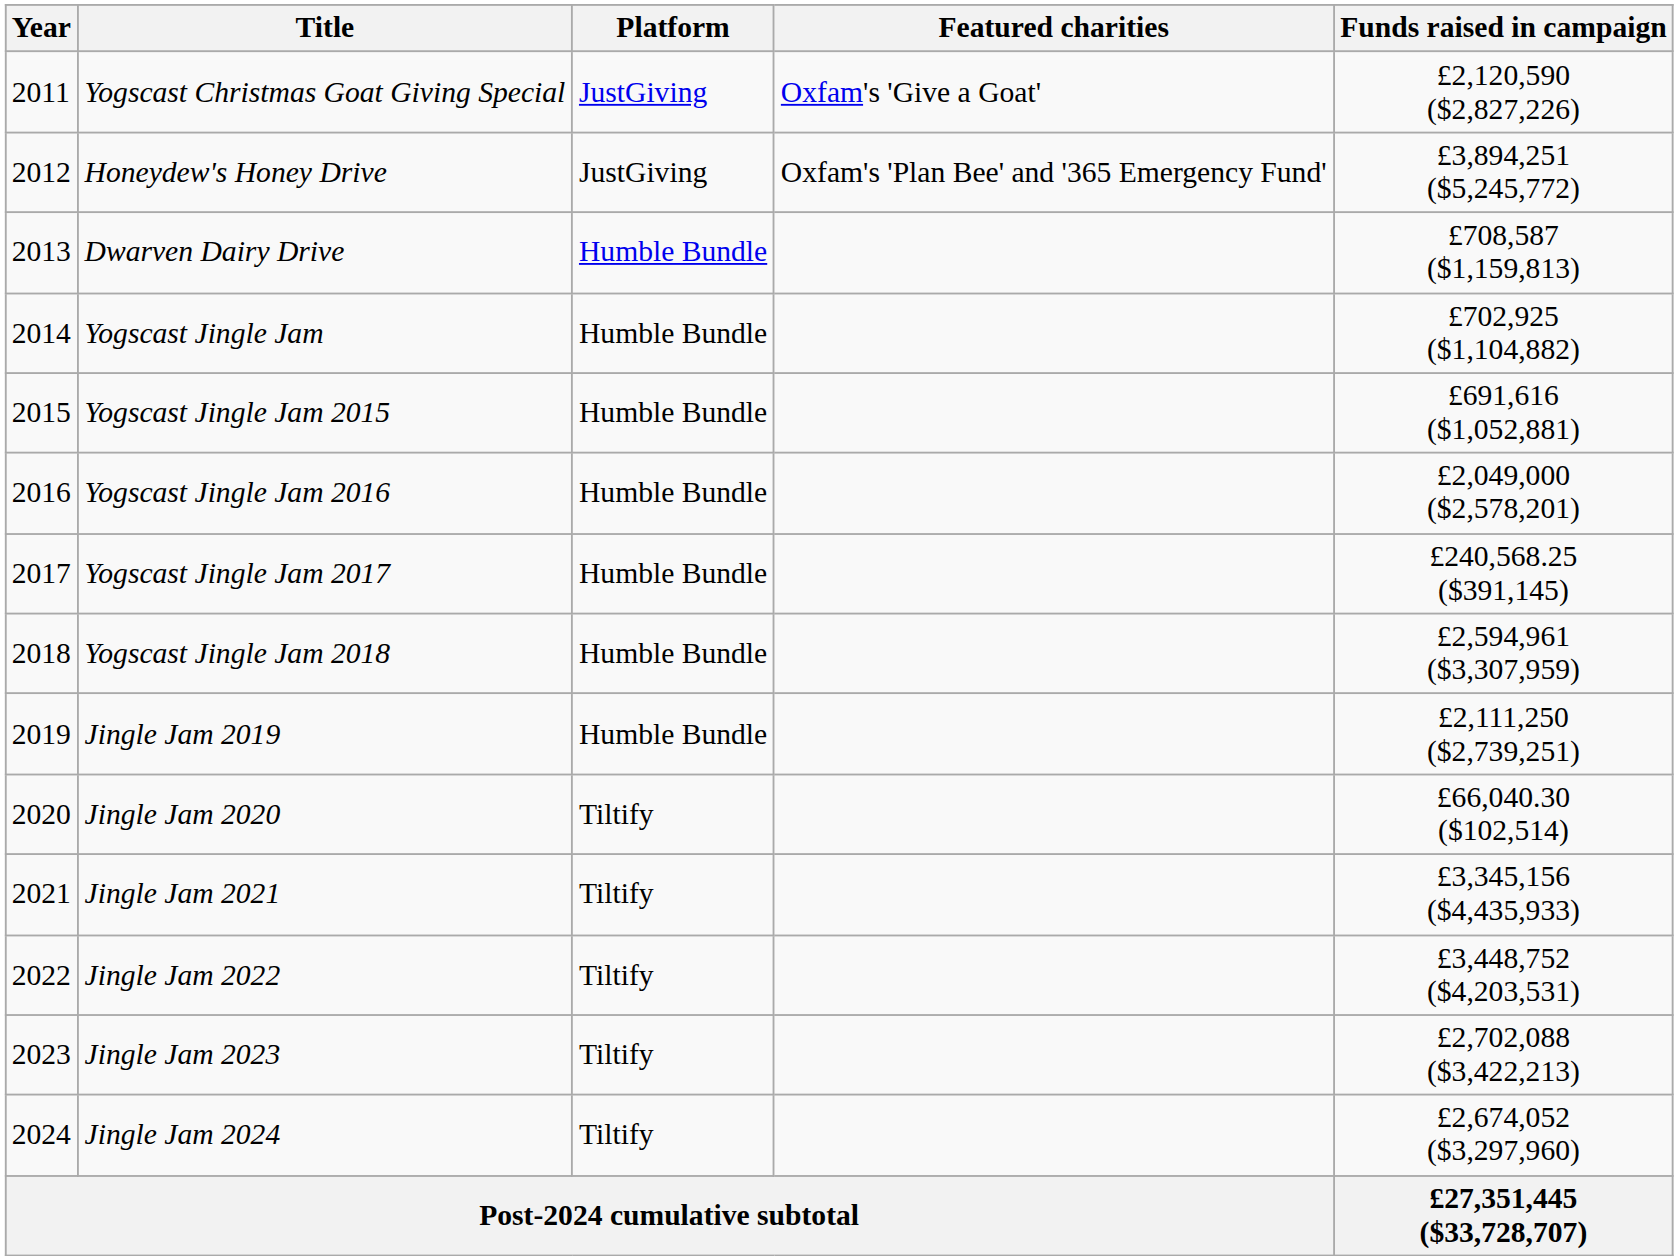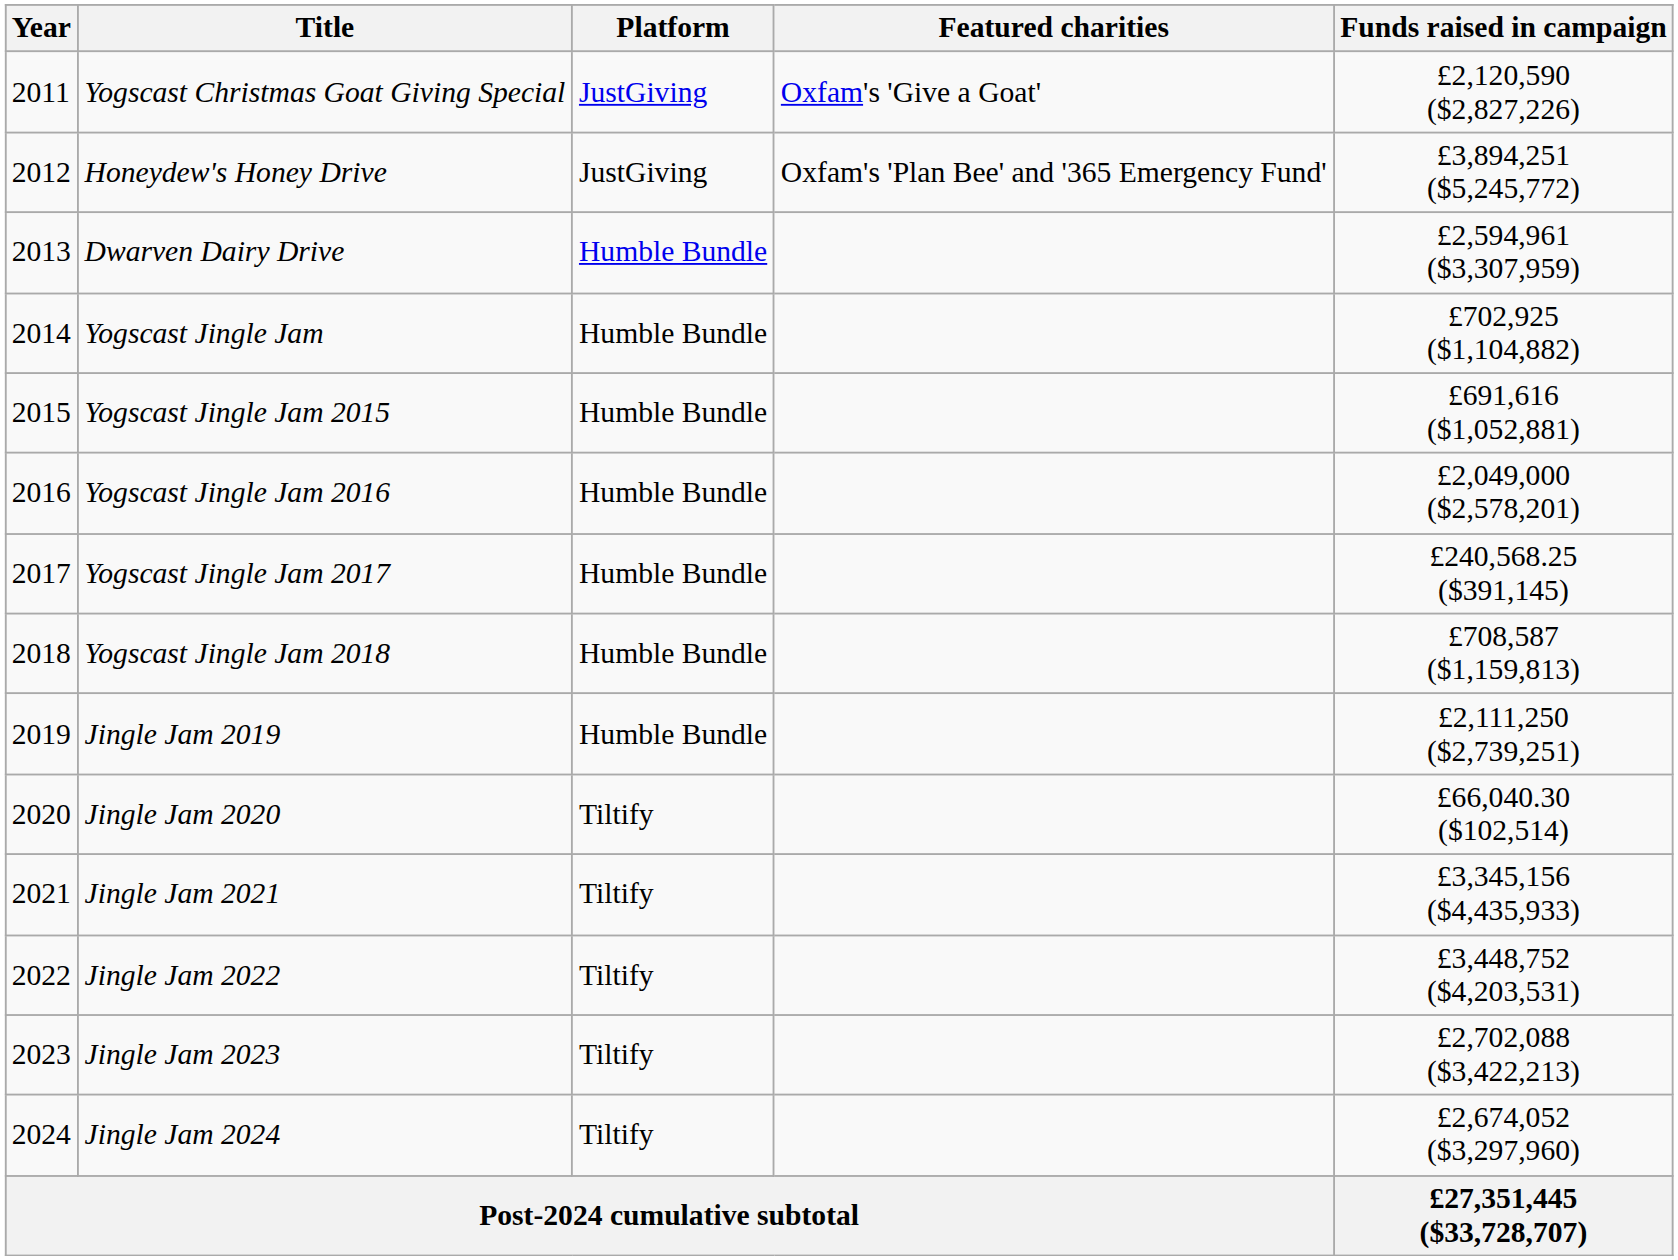Dwarven Dairy Drive | Funds raised in campaign: £708,587 ($1,159,813) -> £2,594,961 ($3,307,959)
Yogscast Jingle Jam 2018 | Funds raised in campaign: £2,594,961 ($3,307,959) -> £708,587 ($1,159,813)
